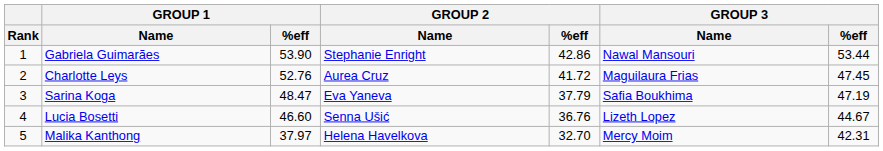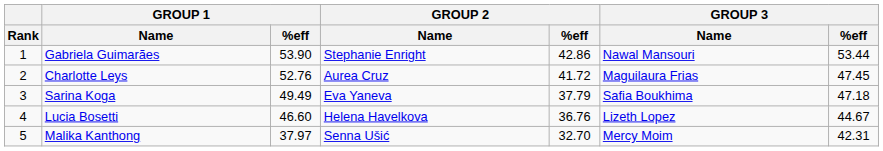Sarina Koga | GROUP 1 / %eff: 48.47 -> 49.49
Sarina Koga | GROUP 3 / %eff: 47.19 -> 47.18
Lucia Bosetti | GROUP 2 / Name: Senna Ušić -> Helena Havelkova
Malika Kanthong | GROUP 2 / Name: Helena Havelkova -> Senna Ušić
